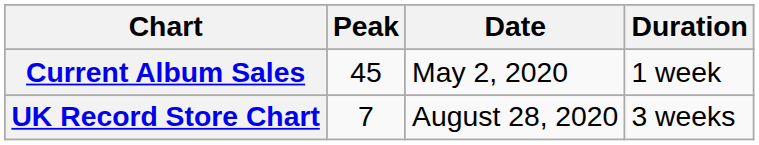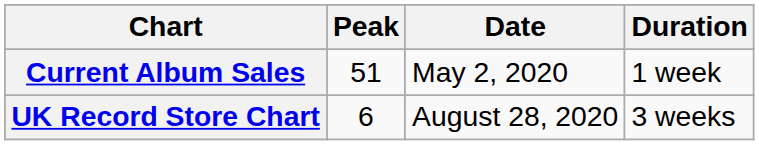Current Album Sales | Peak: 45 -> 51
UK Record Store Chart | Peak: 7 -> 6
